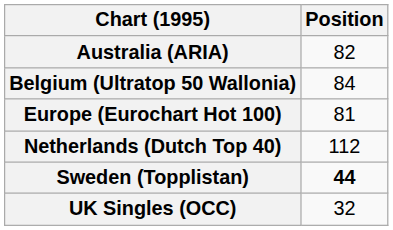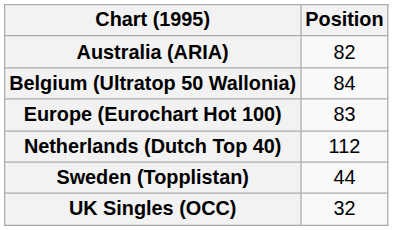Europe (Eurochart Hot 100) | Position: 81 -> 83
Sweden (Topplistan) | Position: bold -> normal
